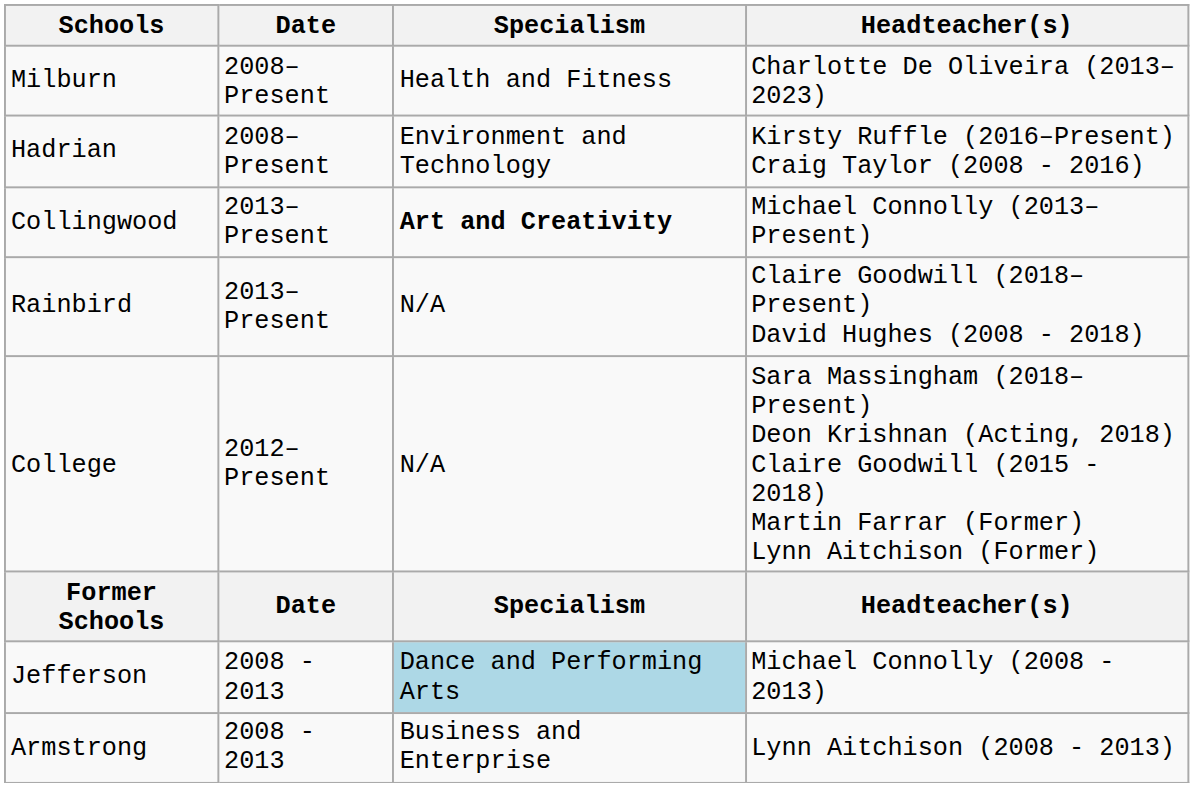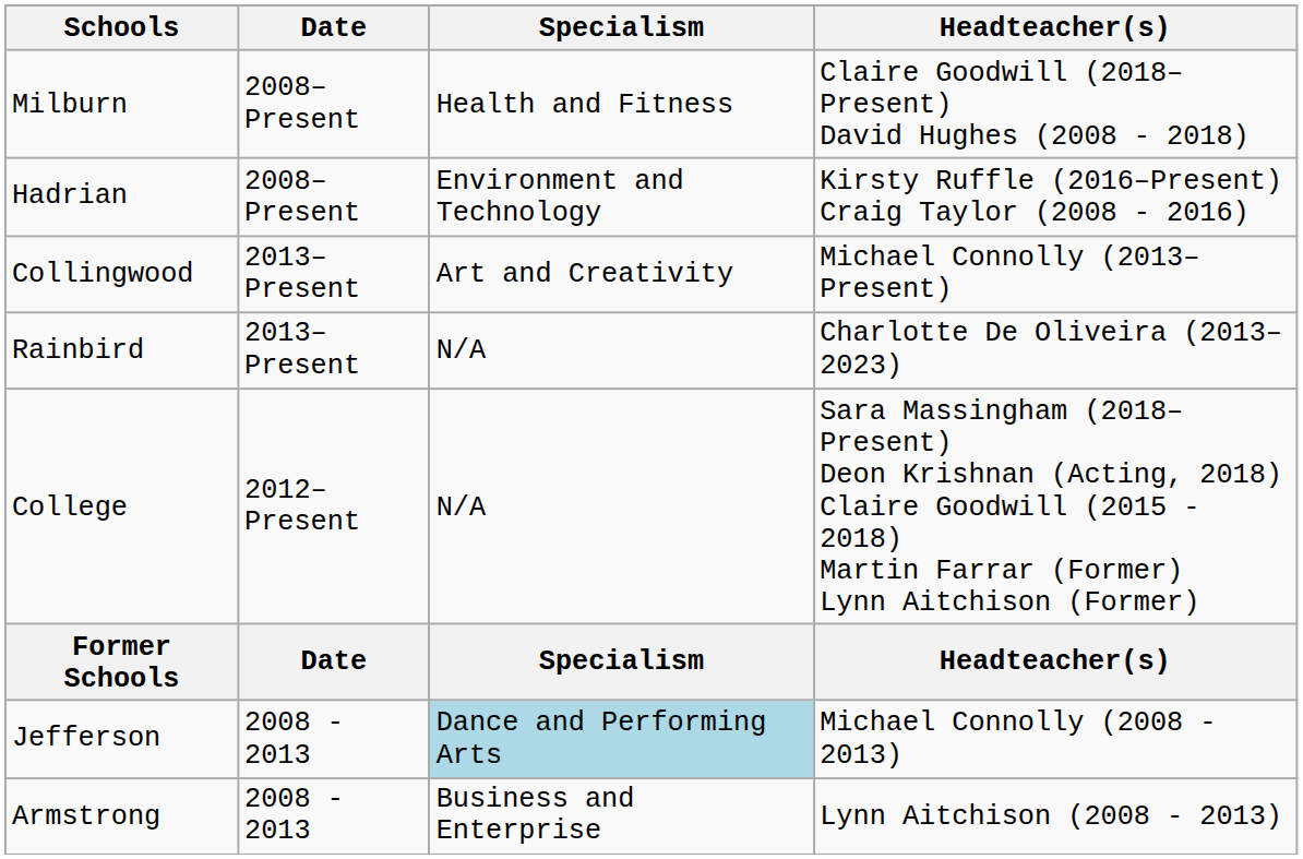Milburn | Headteacher(s): Charlotte De Oliveira (2013–2023) -> Claire Goodwill (2018–Present) David Hughes (2008 - 2018)
Collingwood | Specialism: bold -> normal
Rainbird | Headteacher(s): Claire Goodwill (2018–Present) David Hughes (2008 - 2018) -> Charlotte De Oliveira (2013–2023)
